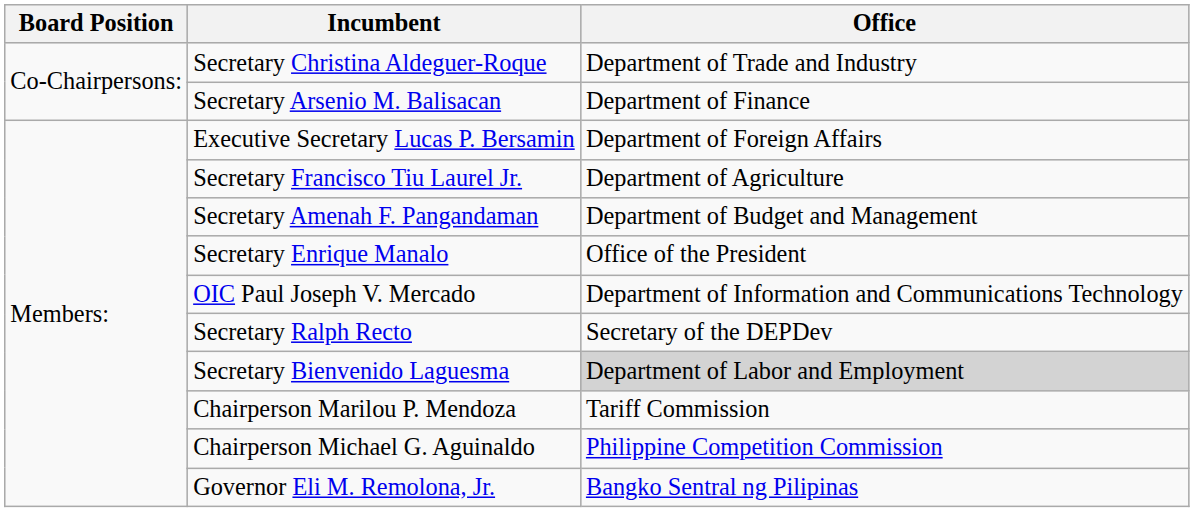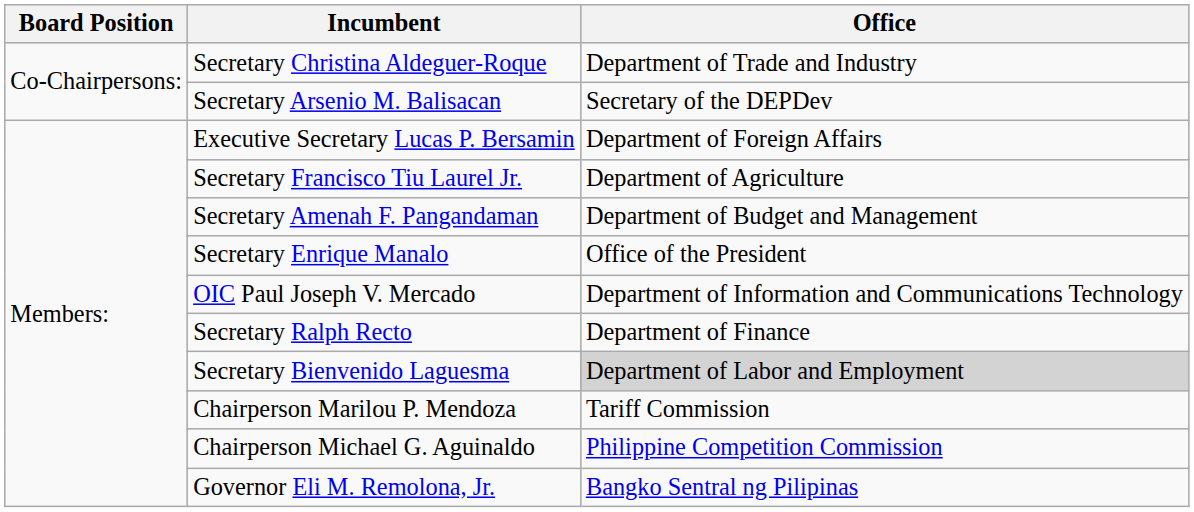Secretary Arsenio M. Balisacan | Office: Department of Finance -> Secretary of the DEPDev
Secretary Ralph Recto | Office: Secretary of the DEPDev -> Department of Finance
